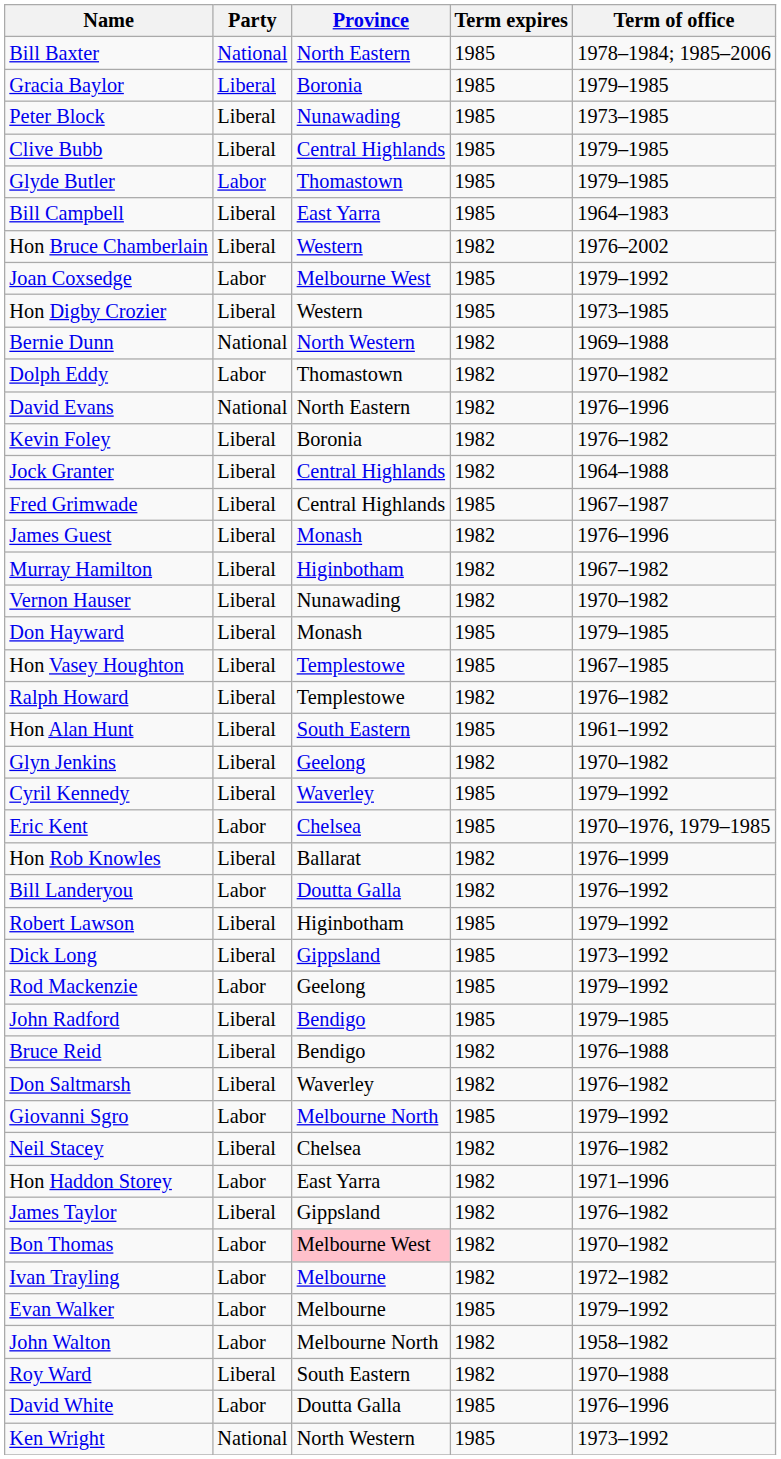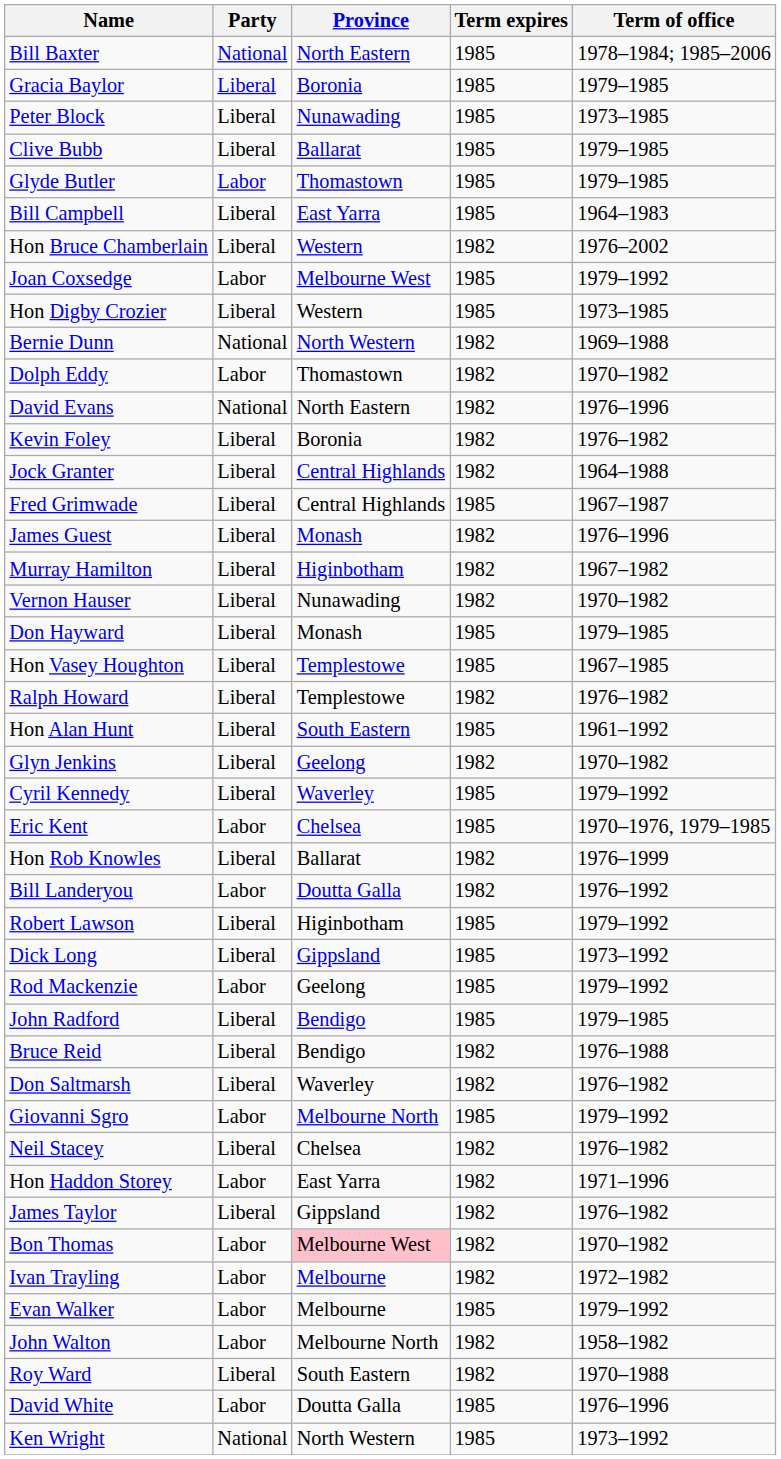Clive Bubb | Province: Central Highlands -> Ballarat
